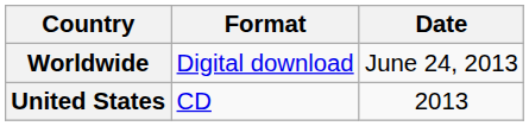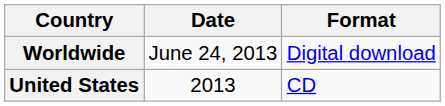columns swapped: Date <-> Format
